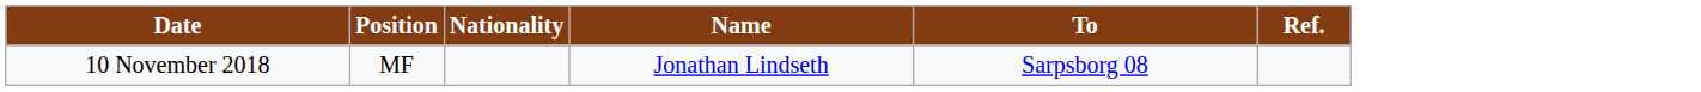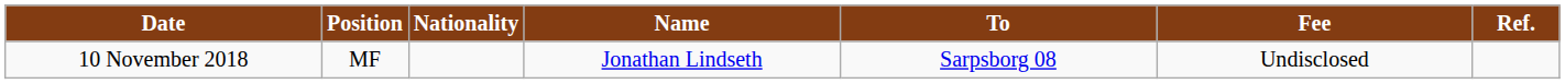+ column: Fee | Undisclosed
